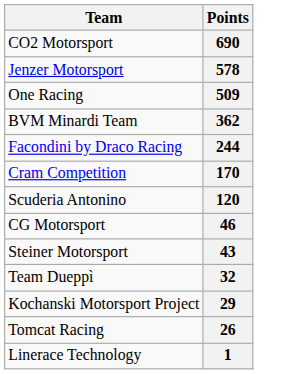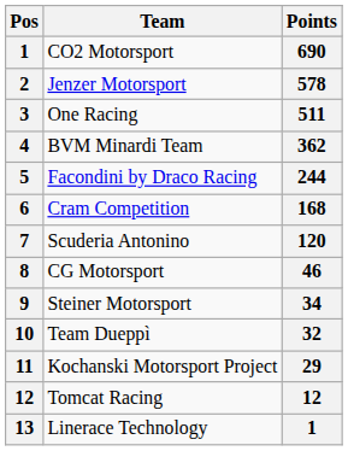+ column: Pos | 1 | 2 | 3 | 4 | 5 | 6 | 7 | 8 | 9 | 10 | 11 | 12 | 13
One Racing | Points: 509 -> 511
Cram Competition | Points: 170 -> 168
Steiner Motorsport | Points: 43 -> 34
Tomcat Racing | Points: 26 -> 12
